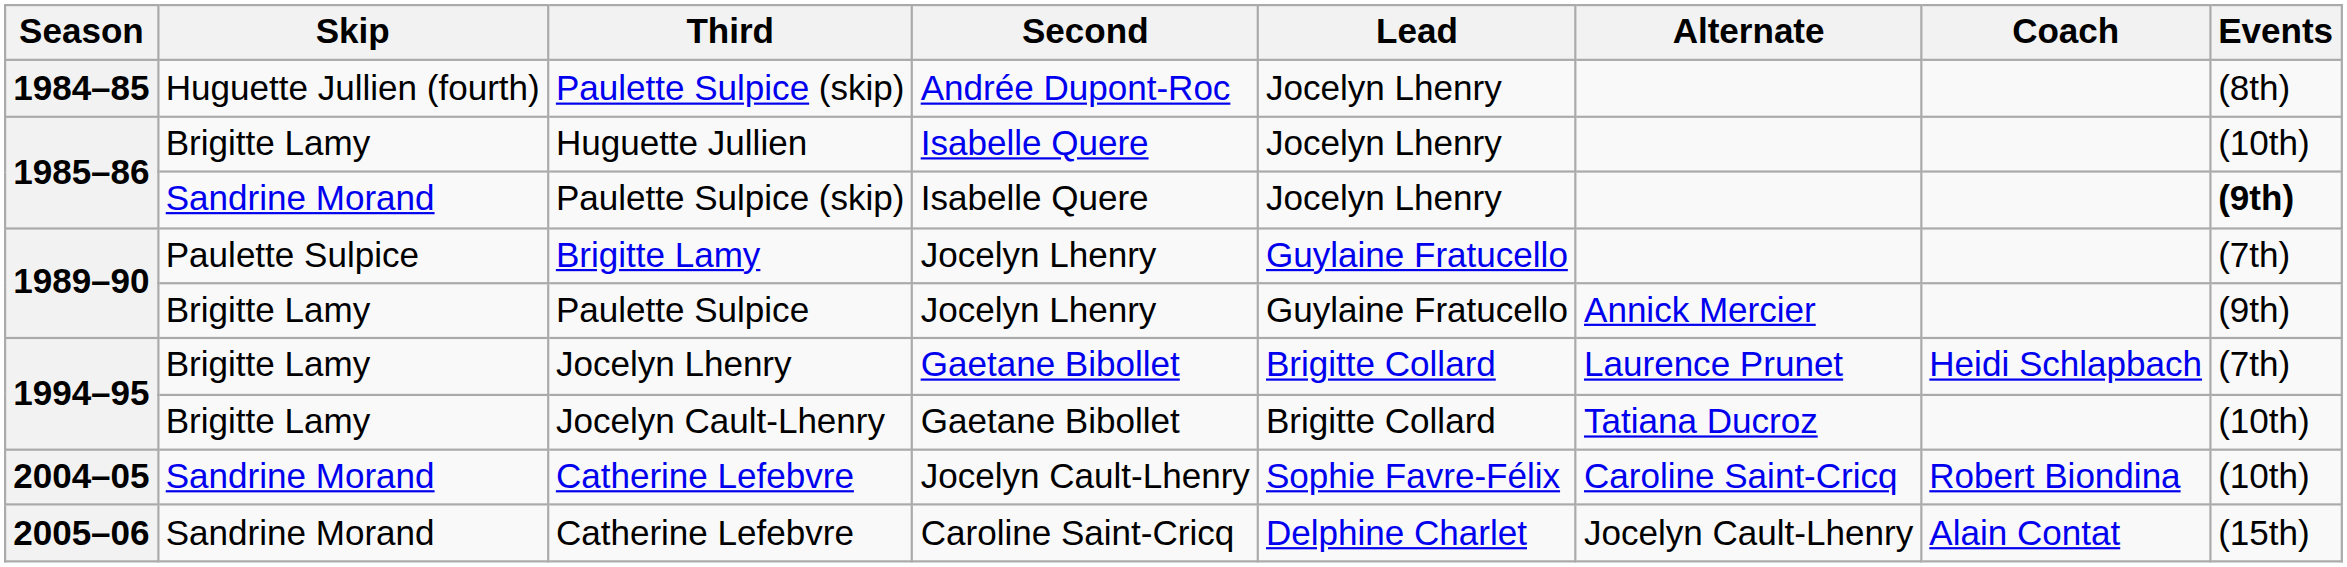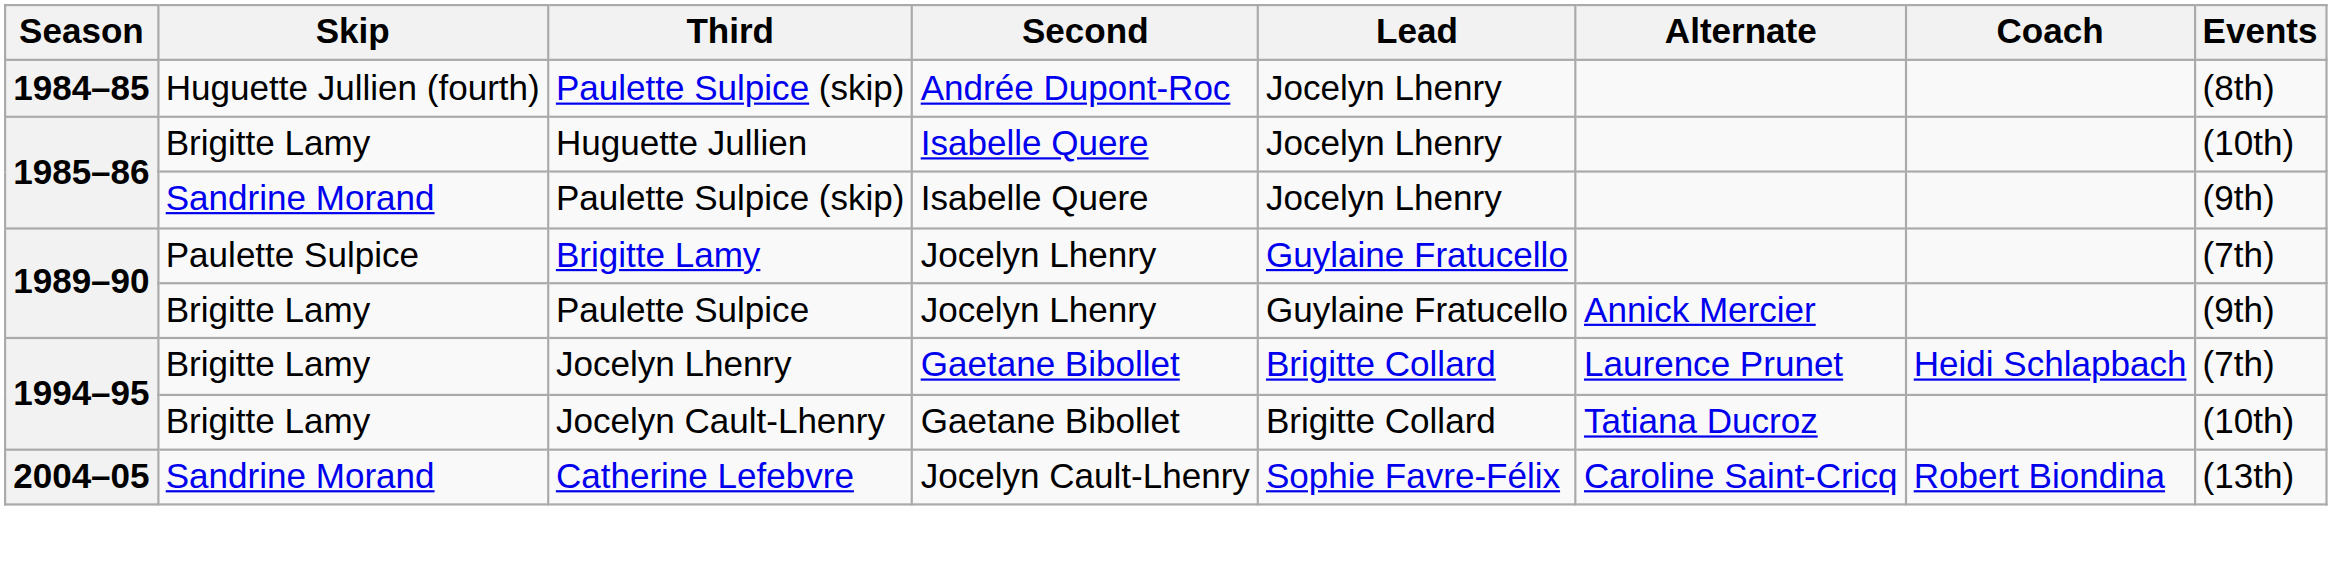1985–86 / Paulette Sulpice (skip) | Events: bold -> normal
2004–05 / Catherine Lefebvre | Events: (10th) -> (13th)
- row: 2005–06 | Sandrine Morand | Catherine Lefebvre | Caroline Saint-Cricq | Delphine Charlet | Jocelyn Cault-Lhenry | Alain Contat | (15th)
